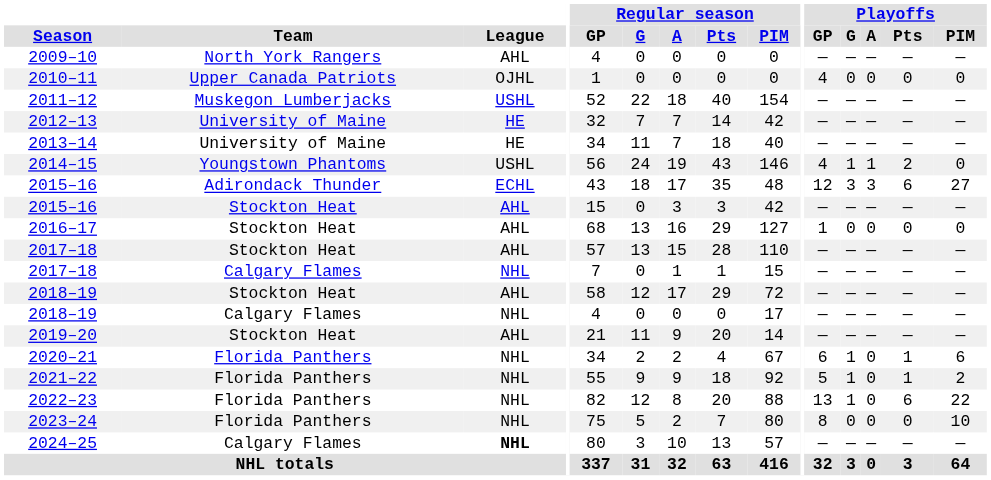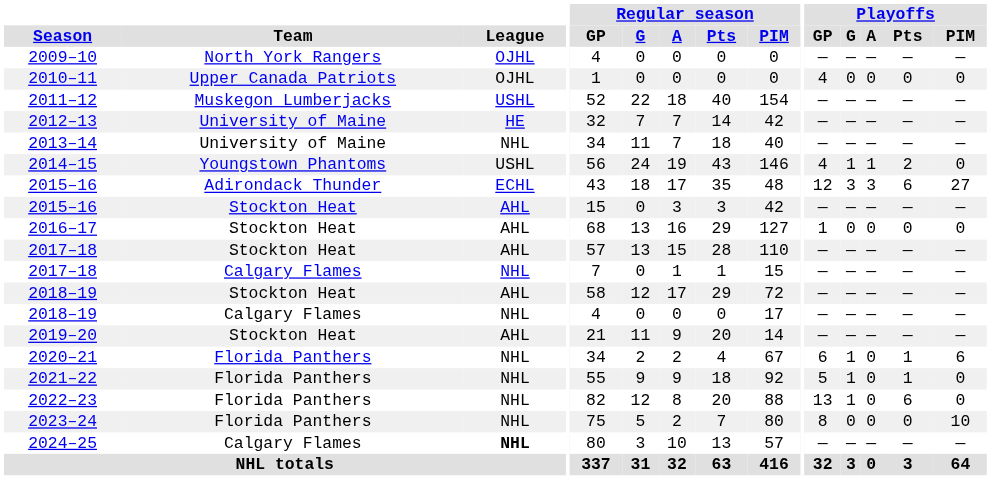2009–10 | League: AHL -> OJHL
2013–14 | League: HE -> NHL
2021–22 | Playoffs / PIM: 2 -> 0
2022–23 | Playoffs / PIM: 22 -> 0
